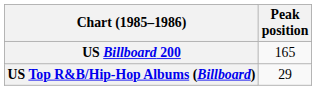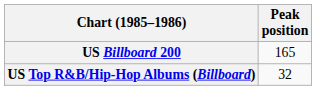US Top R&B/Hip-Hop Albums (Billboard) | Peak position: 29 -> 32
